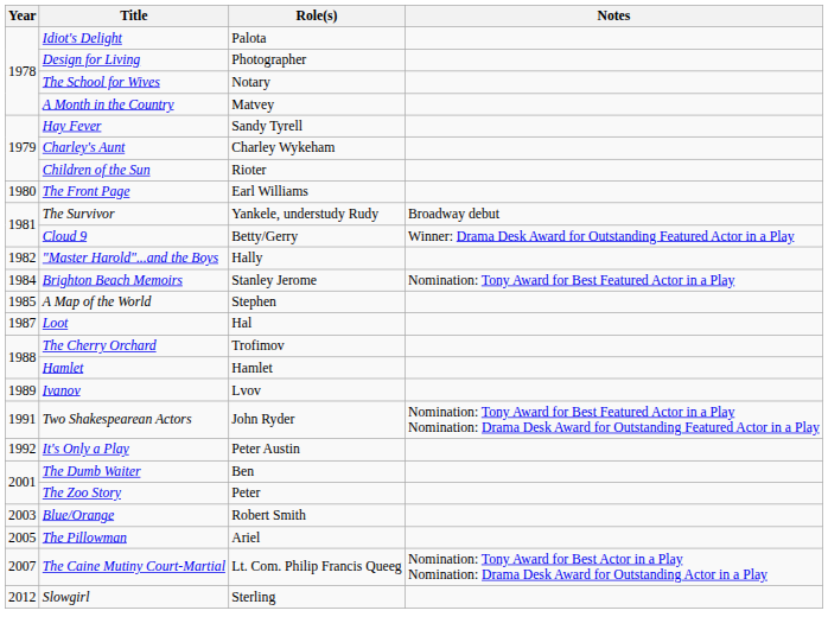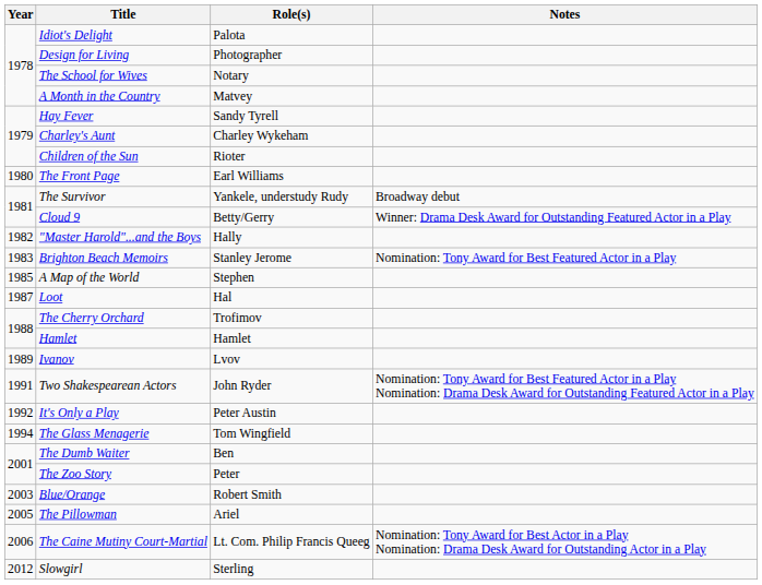Brighton Beach Memoirs | Year: 1984 -> 1983
+ row: 1994 | The Glass Menagerie | Tom Wingfield
The Caine Mutiny Court-Martial | Year: 2007 -> 2006
